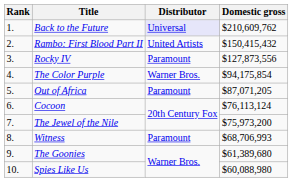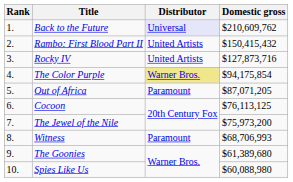Rocky IV | Distributor: Paramount -> United Artists
Rocky IV | Domestic gross: $127,873,556 -> $127,873,716
The Color Purple | Distributor: no background -> khaki background
Cocoon | Domestic gross: $76,113,124 -> $76,113,125
